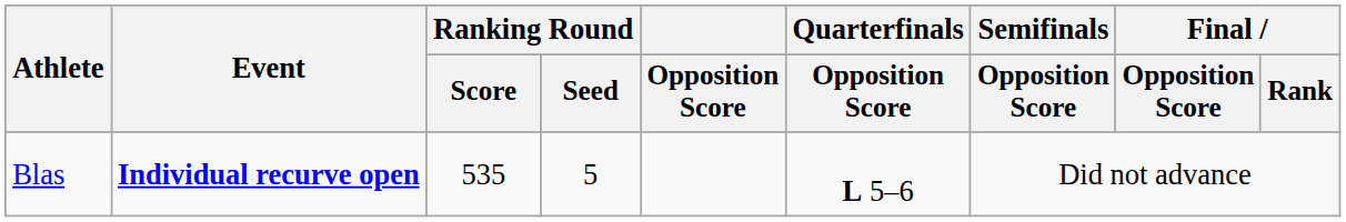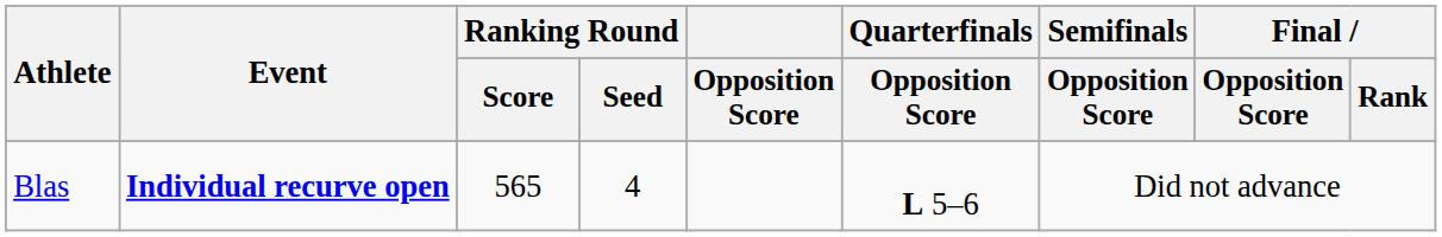Blas | Ranking Round / Score: 535 -> 565
Blas | Ranking Round / Seed: 5 -> 4
